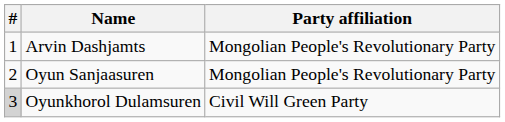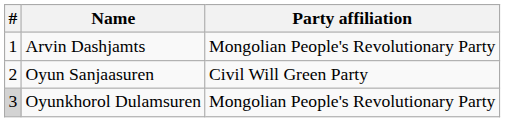Oyun Sanjaasuren | Party affiliation: Mongolian People's Revolutionary Party -> Civil Will Green Party
Oyunkhorol Dulamsuren | Party affiliation: Civil Will Green Party -> Mongolian People's Revolutionary Party
